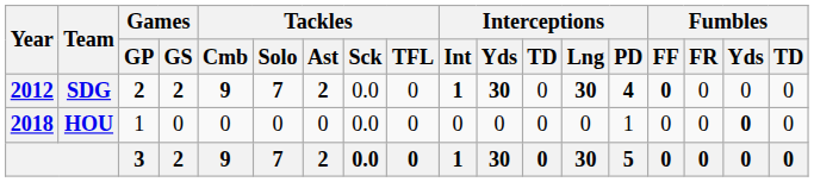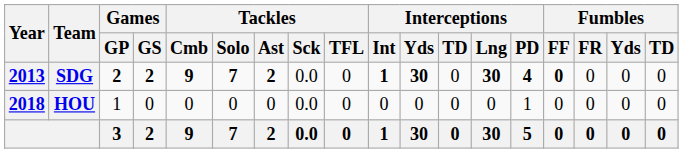SDG | Year: 2012 -> 2013
HOU | Fumbles / Yds: bold -> normal
